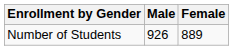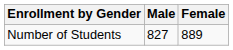Number of Students | Male: 926 -> 827
